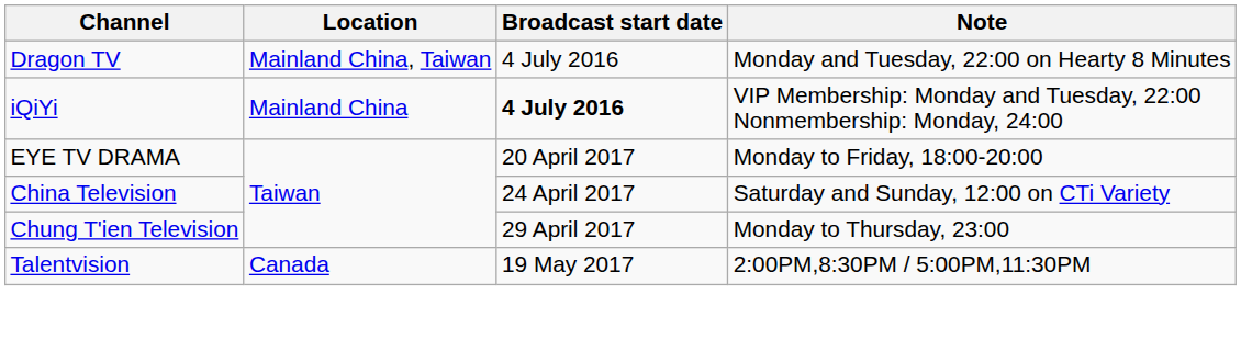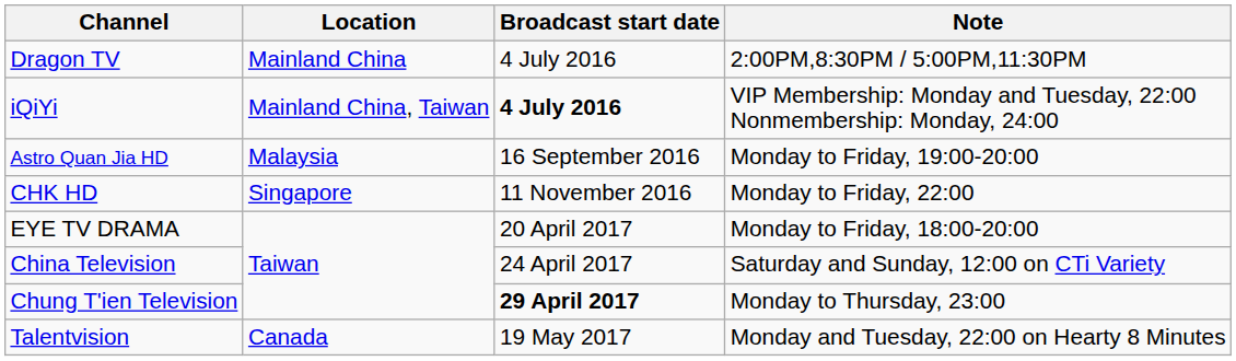Dragon TV | Location: Mainland China, Taiwan -> Mainland China
Dragon TV | Note: Monday and Tuesday, 22:00 on Hearty 8 Minutes -> 2:00PM,8:30PM / 5:00PM,11:30PM
iQiYi | Location: Mainland China -> Mainland China, Taiwan
+ row: Astro Quan Jia HD | Malaysia | 16 September 2016 | Monday to Friday, 19:00-20:00
+ row: CHK HD | Singapore | 11 November 2016 | Monday to Friday, 22:00
Chung T'ien Television | Broadcast start date: normal -> bold
Talentvision | Note: 2:00PM,8:30PM / 5:00PM,11:30PM -> Monday and Tuesday, 22:00 on Hearty 8 Minutes
